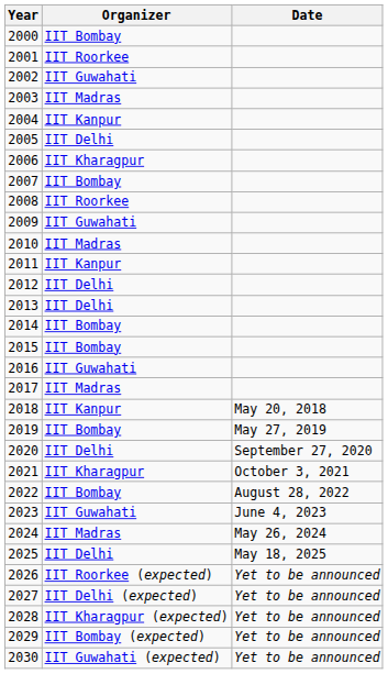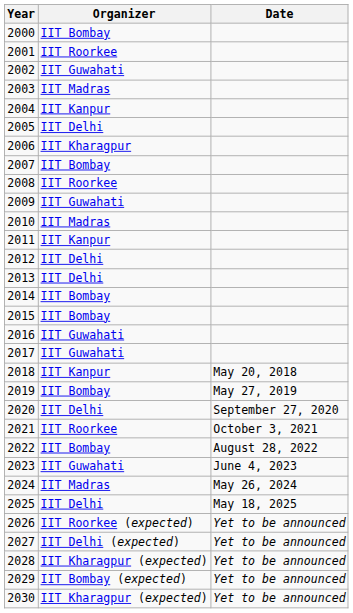2017 | Organizer: IIT Madras -> IIT Guwahati
2021 | Organizer: IIT Kharagpur -> IIT Roorkee
2030 | Organizer: IIT Guwahati (expected) -> IIT Kharagpur (expected)
